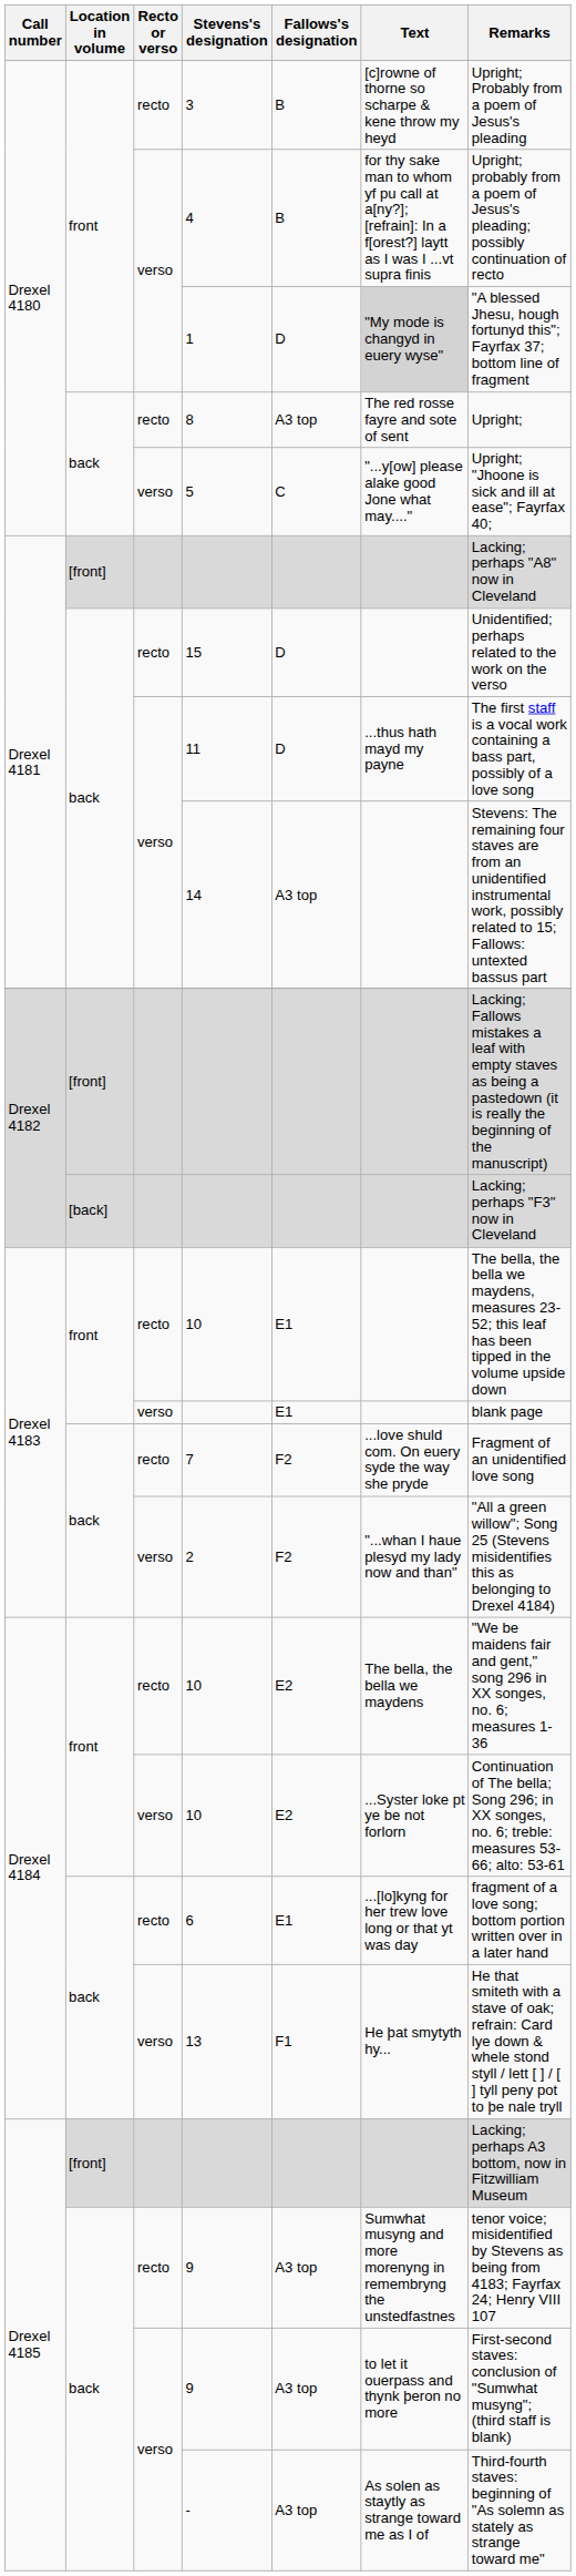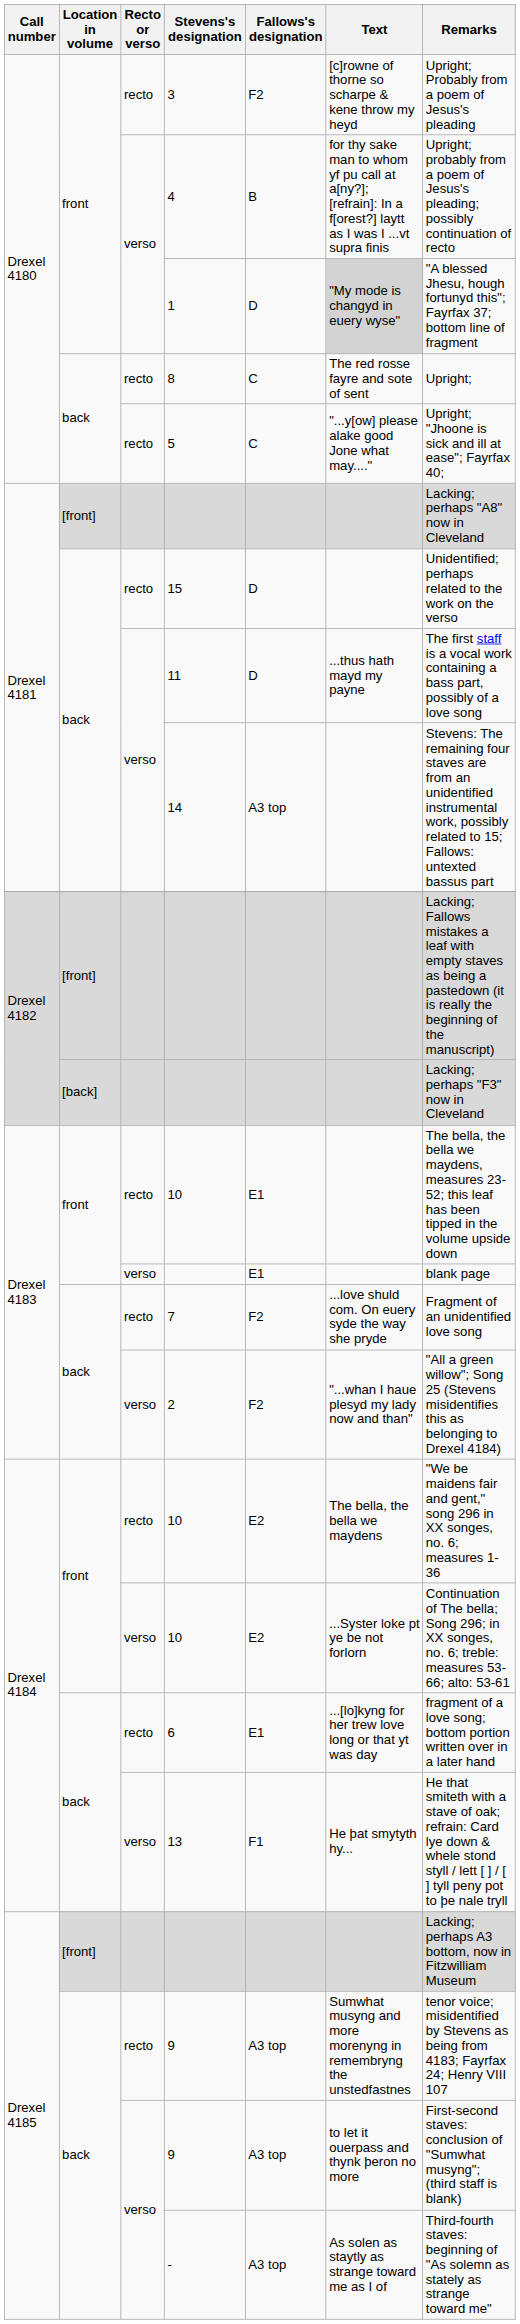3 | Fallows's designation: B -> F2
8 | Fallows's designation: A3 top -> C
5 | Recto or verso: verso -> recto
